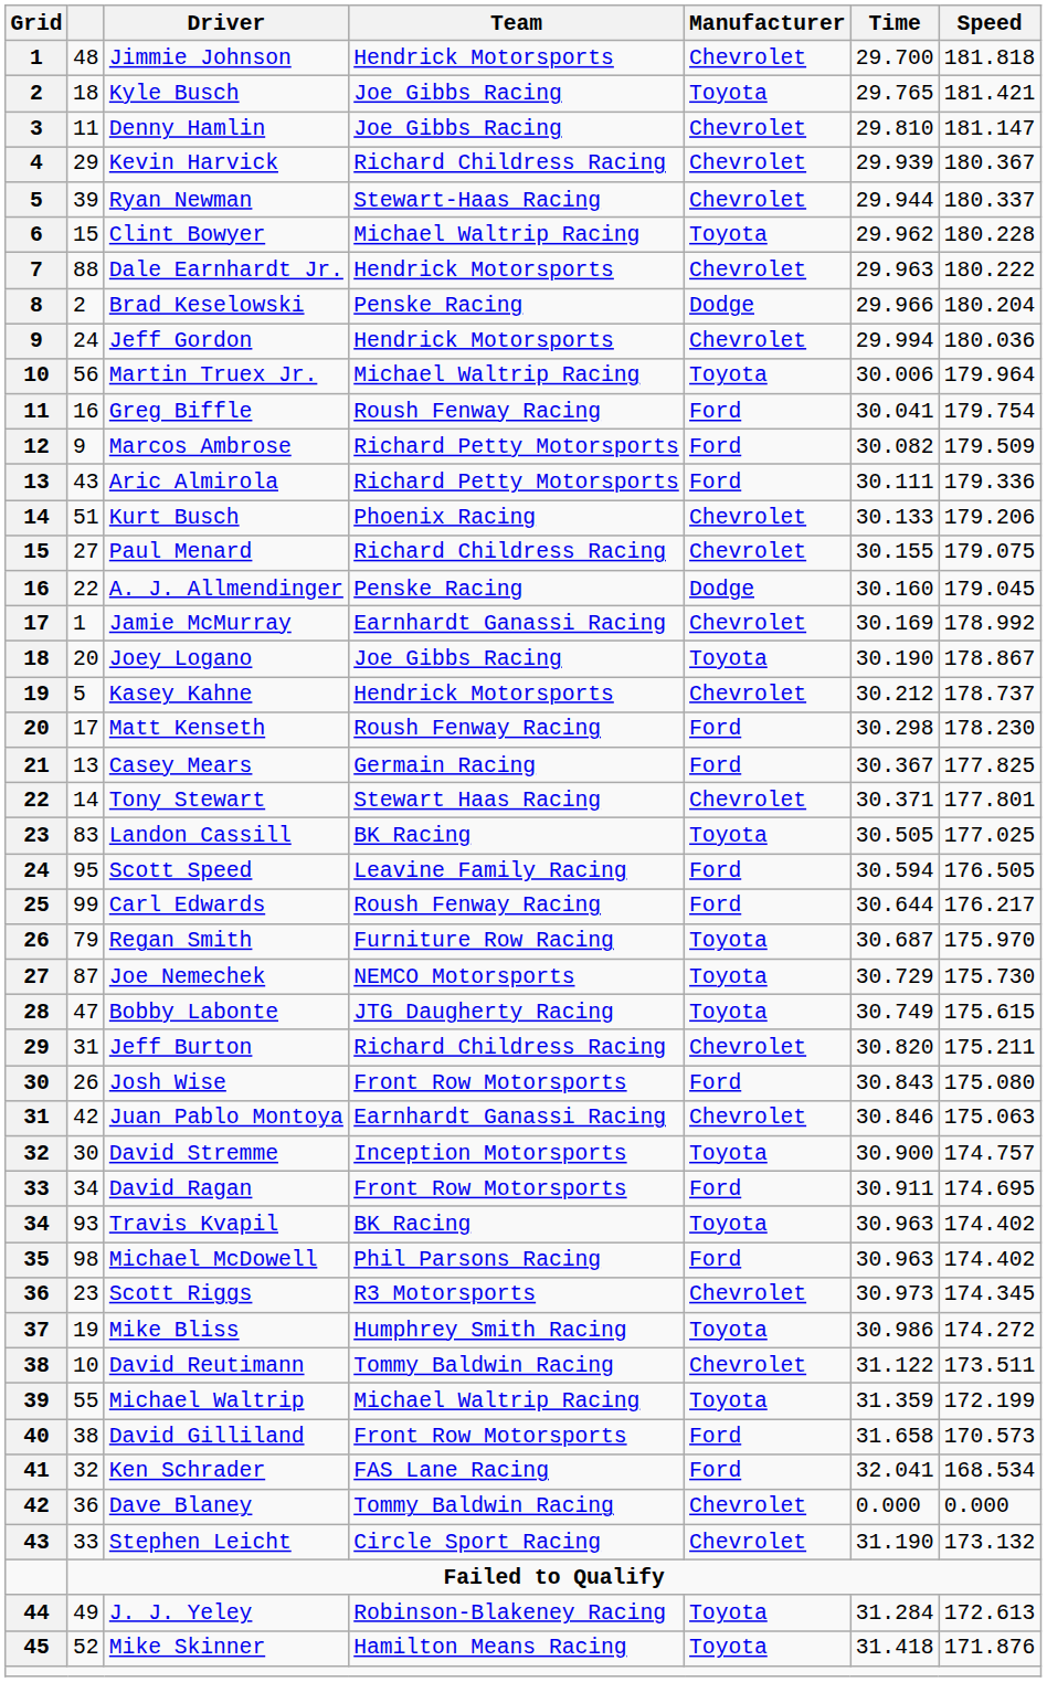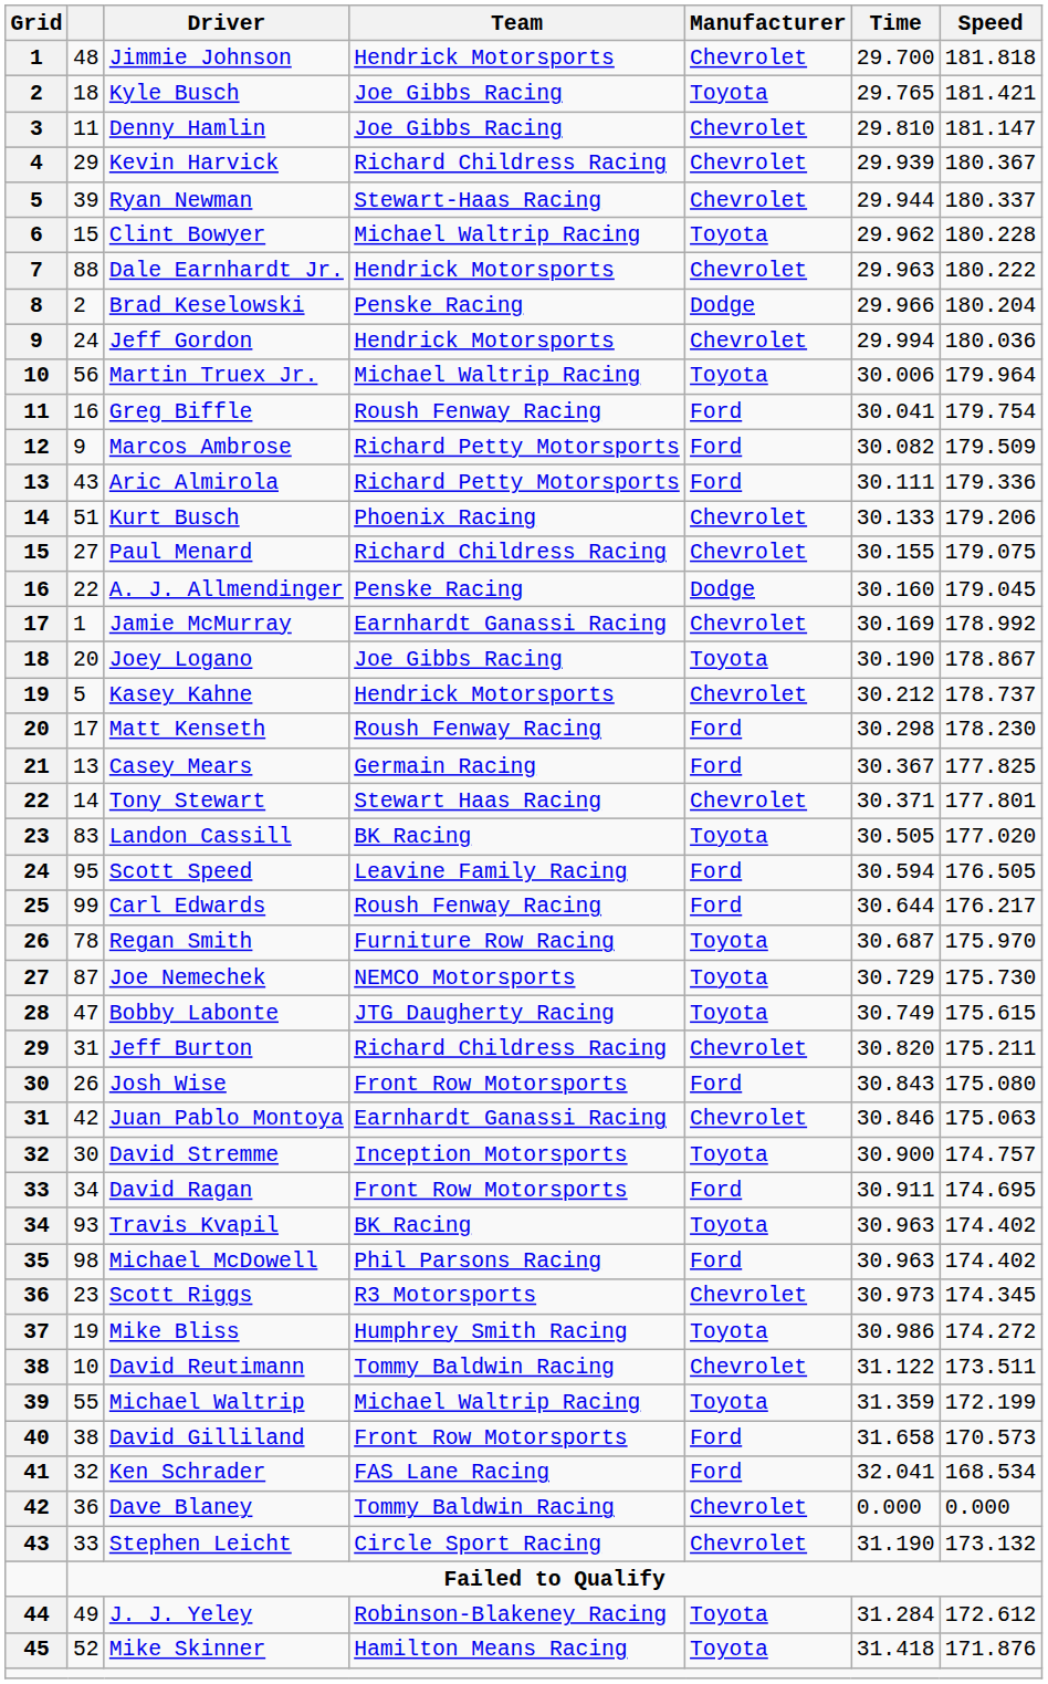Landon Cassill | Speed: 177.025 -> 177.020
Regan Smith | column 2: 79 -> 78
J. J. Yeley | Speed: 172.613 -> 172.612
